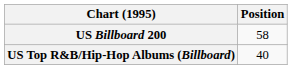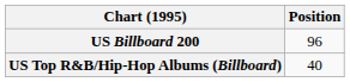US Billboard 200 | Position: 58 -> 96
